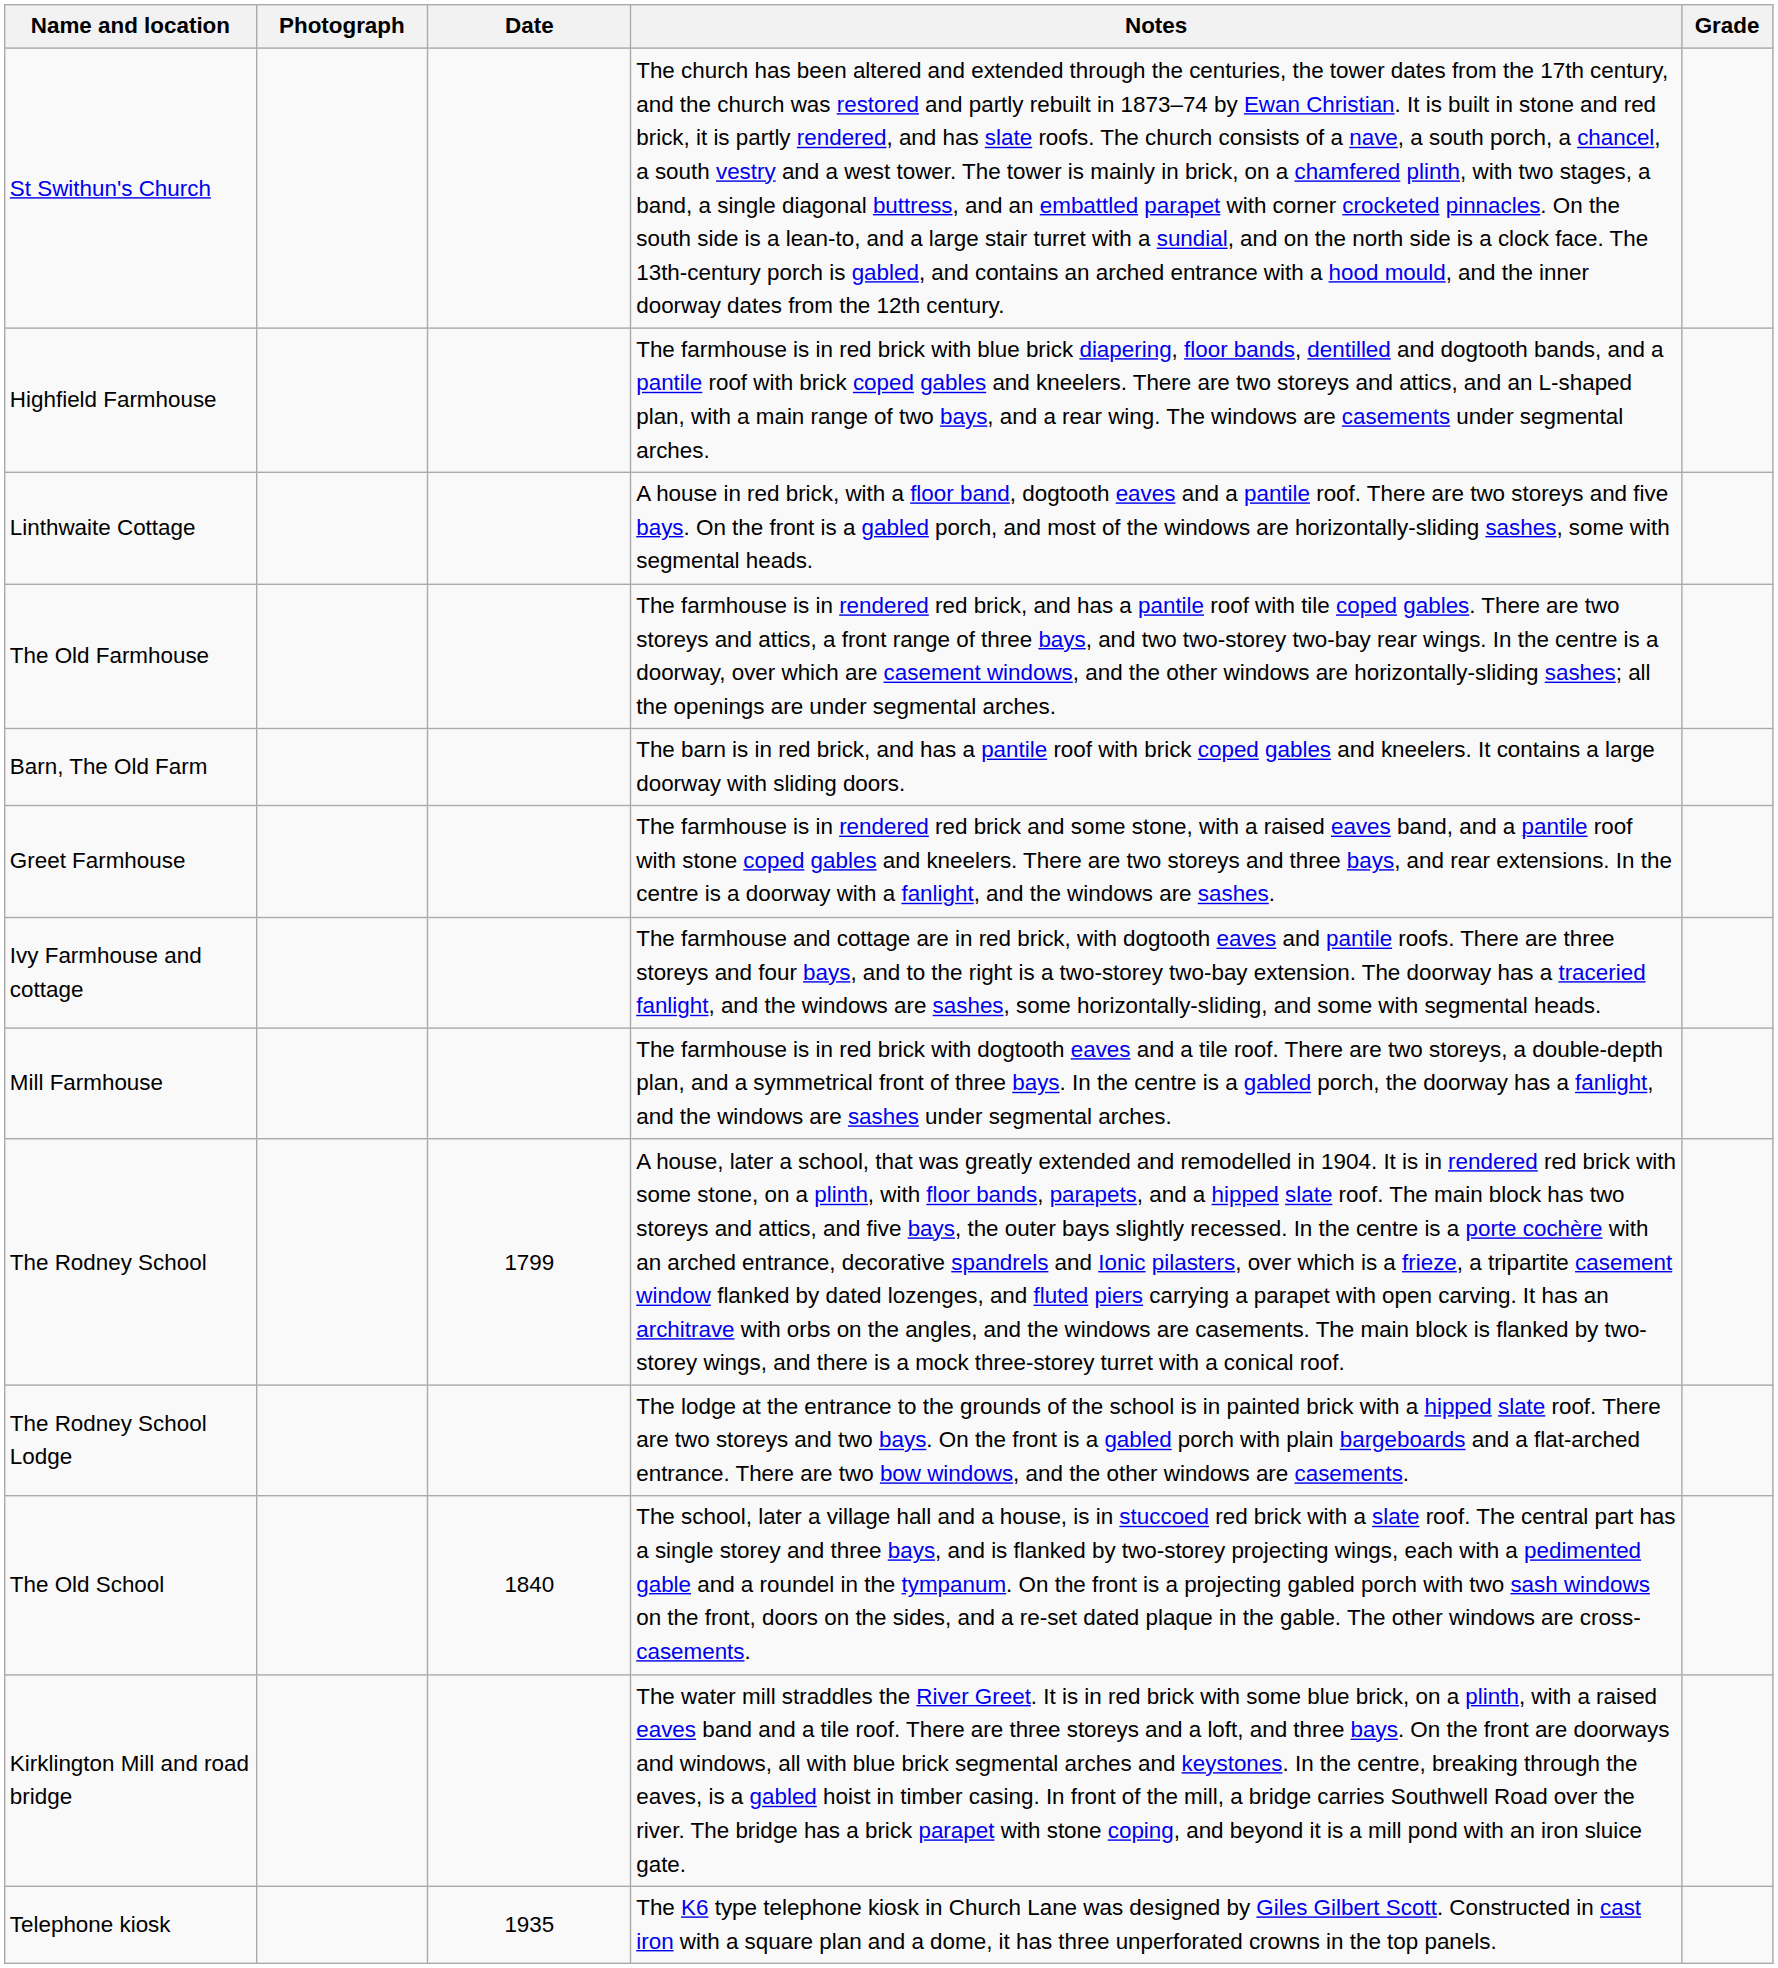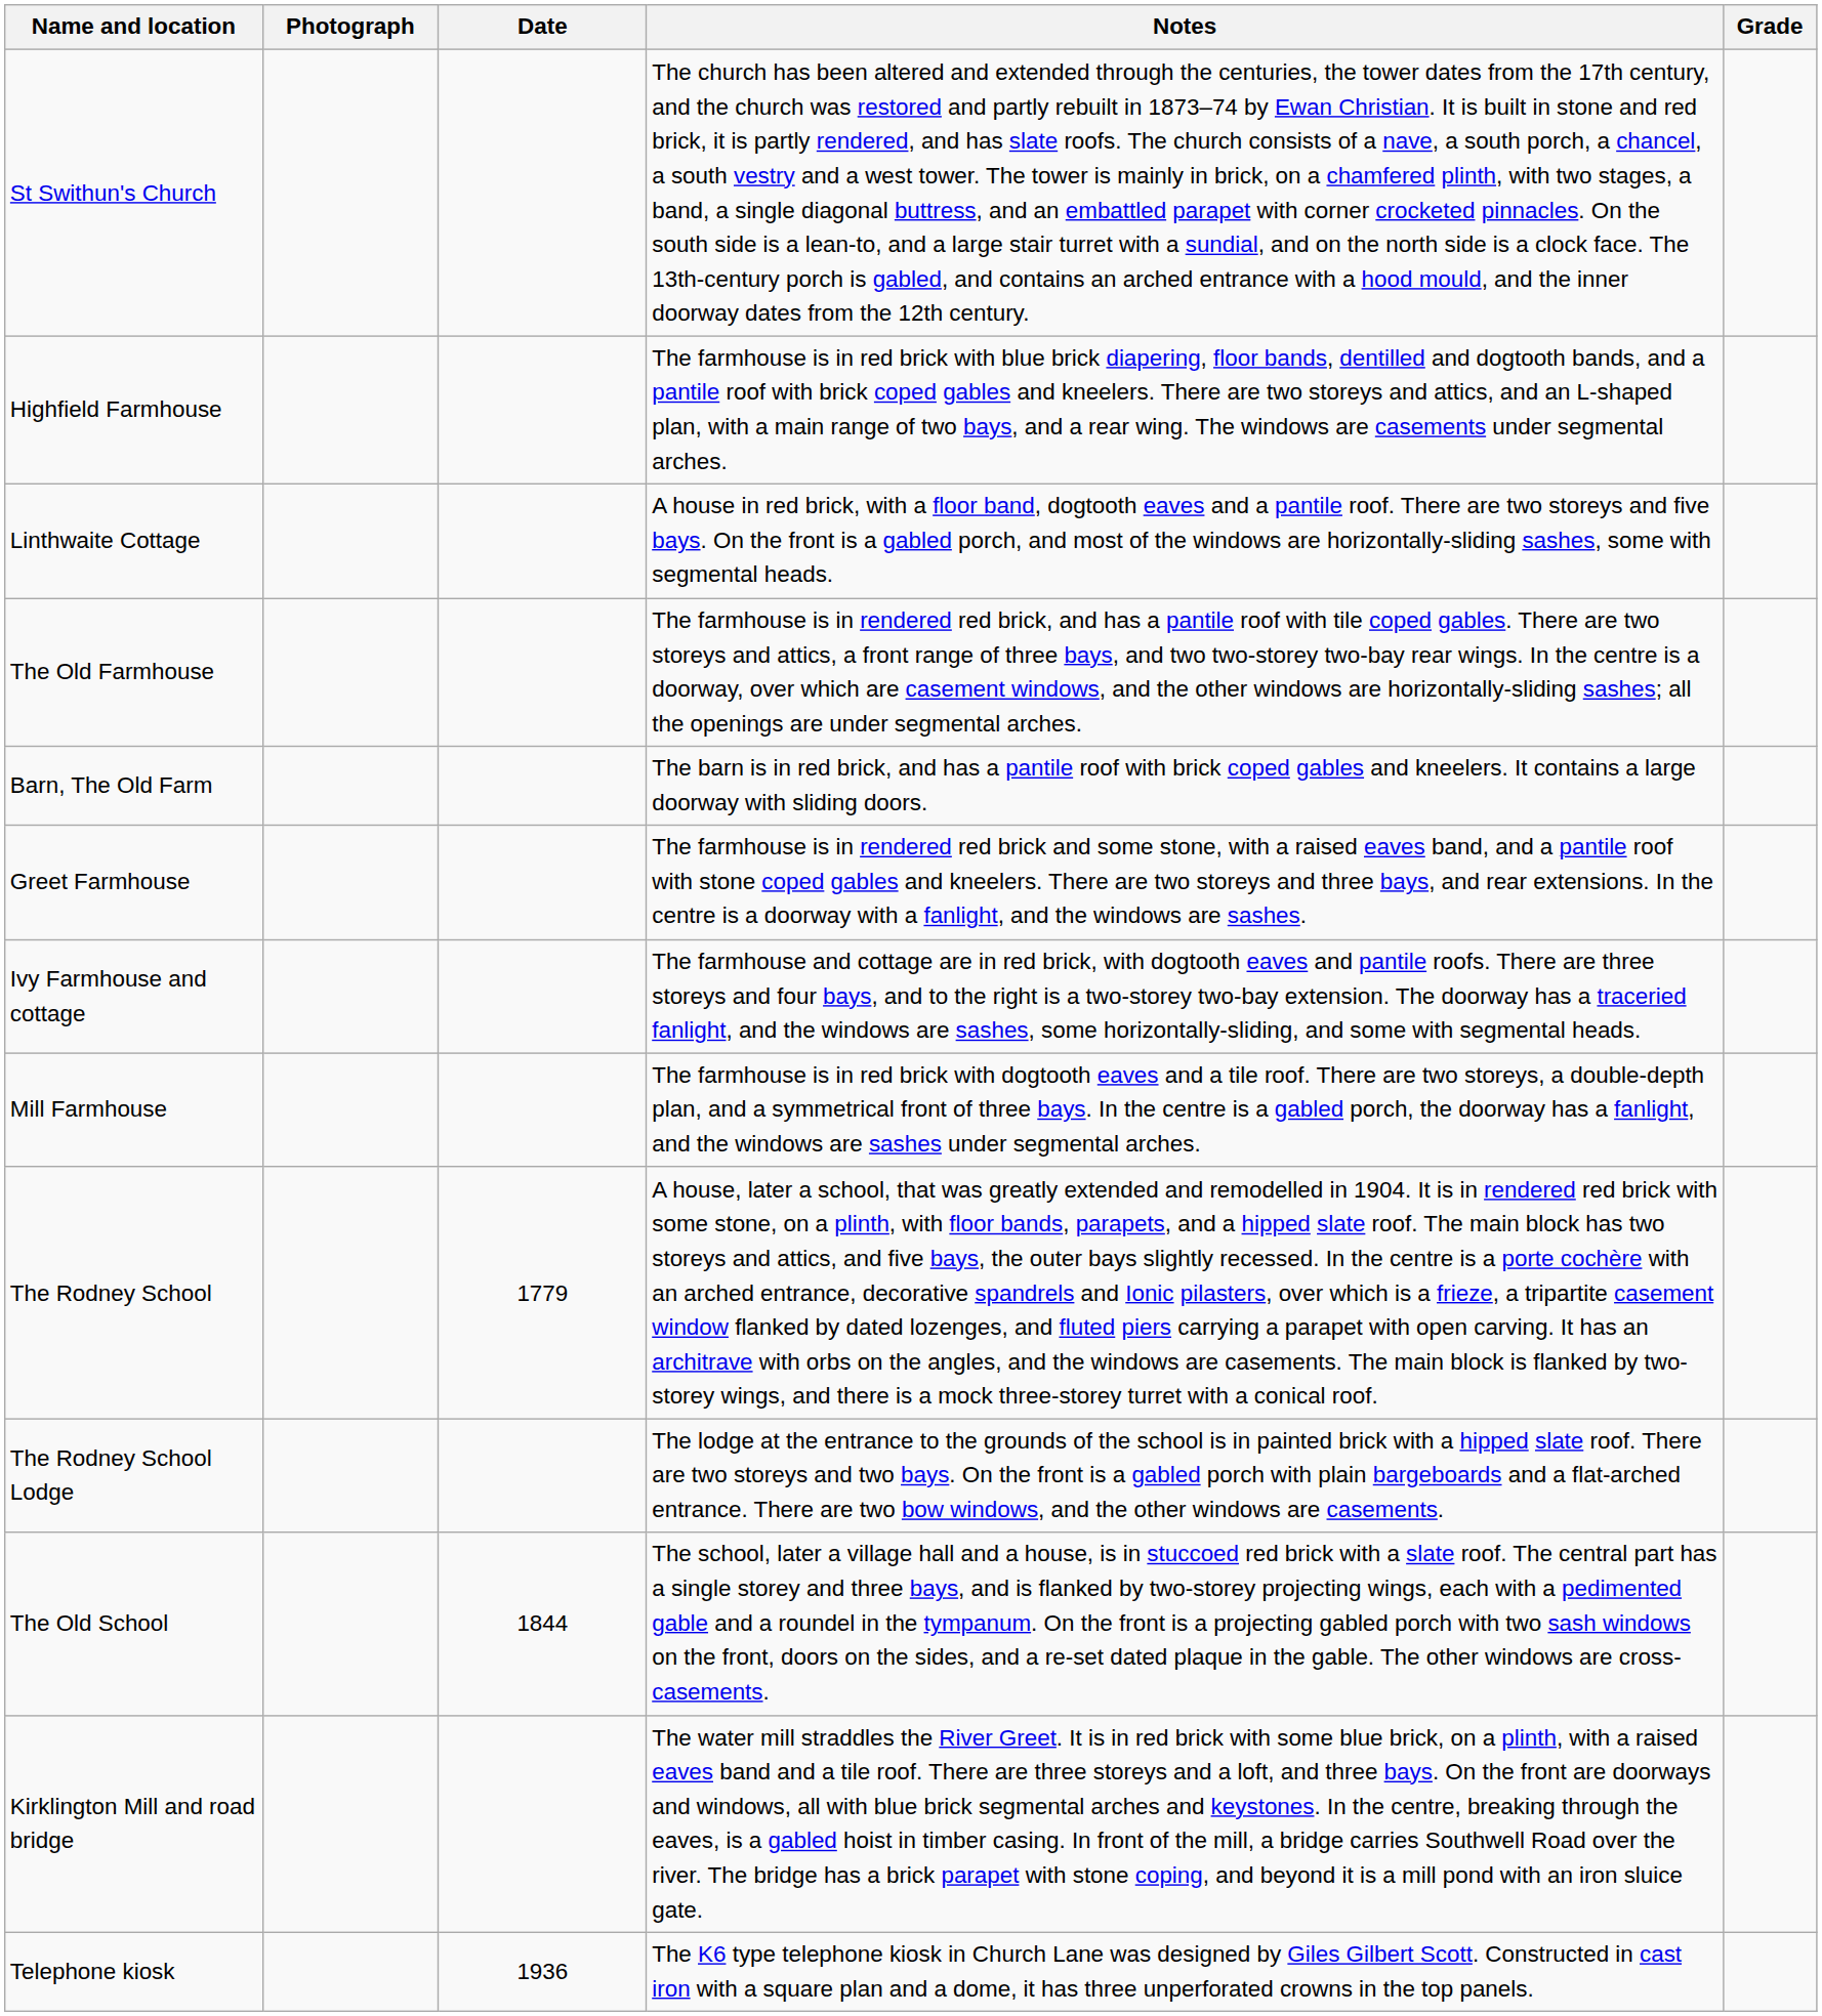The Rodney School | Date: 1799 -> 1779
The Old School | Date: 1840 -> 1844
Telephone kiosk | Date: 1935 -> 1936
